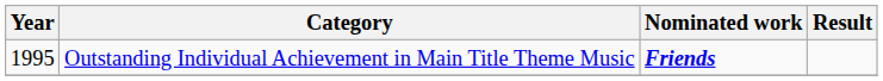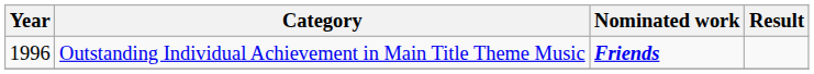Outstanding Individual Achievement in Main Title Theme Music | Year: 1995 -> 1996
